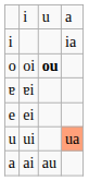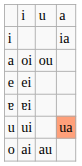oi | column 1: o -> a
oi | column 3: bold -> normal
rows swapped: ɐi <-> ei
ai | column 1: a -> o
